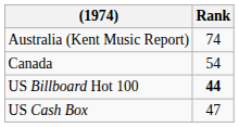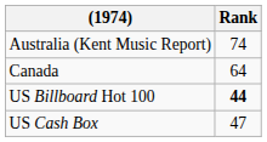Canada | Rank: 54 -> 64
